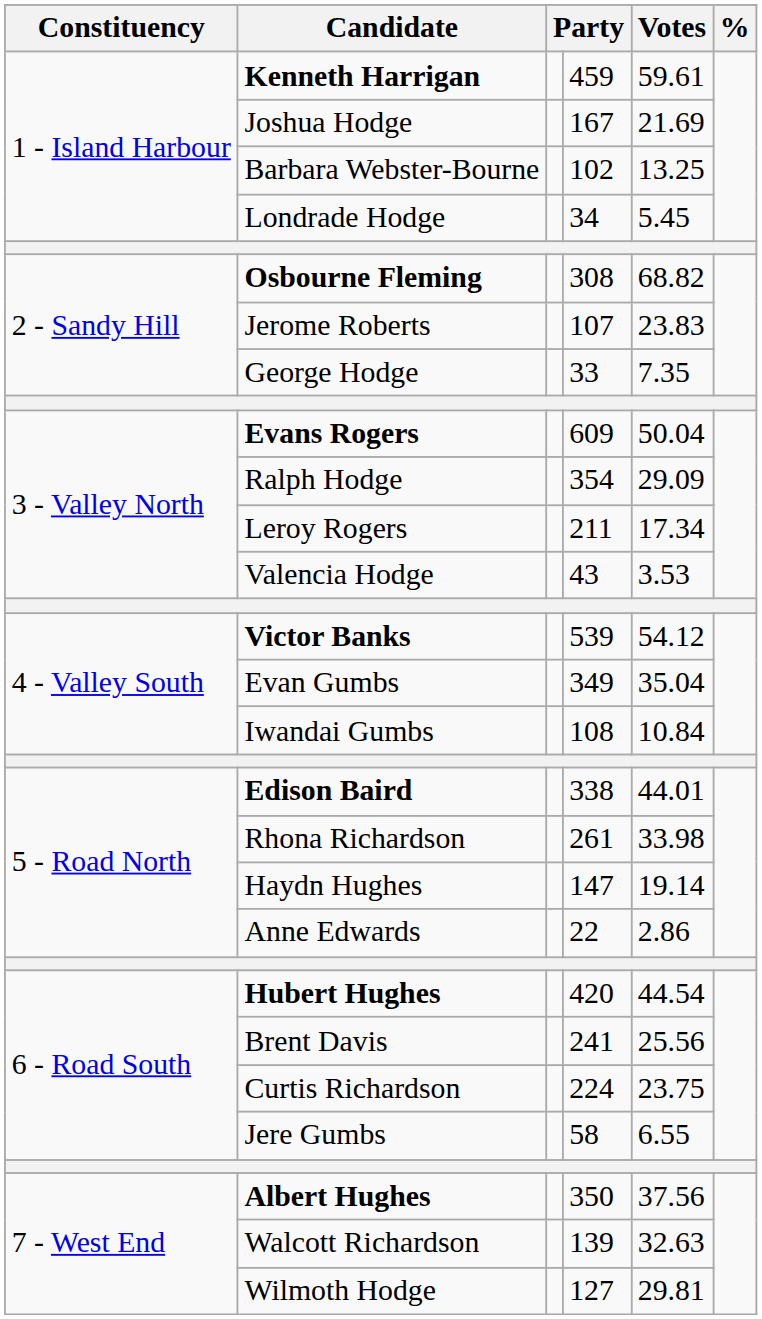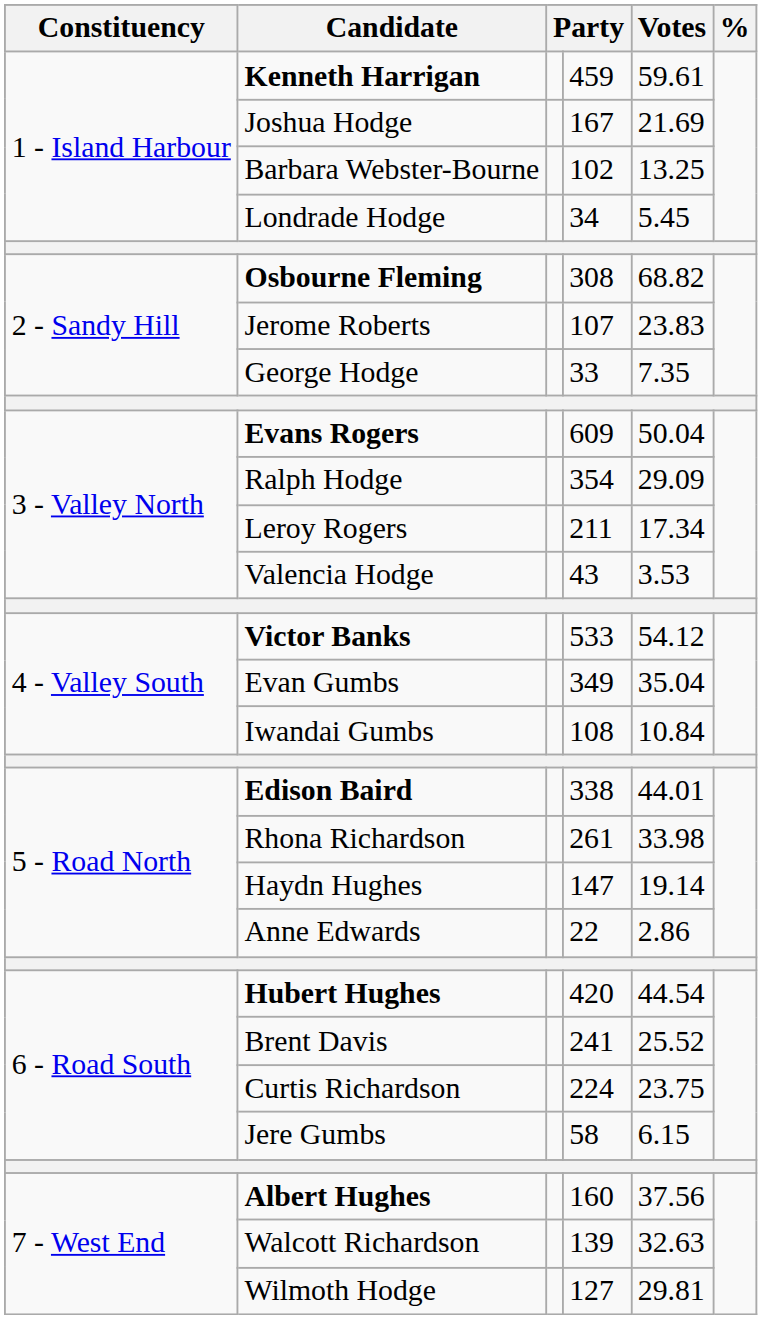Victor Banks | column 4: 539 -> 533
Brent Davis | Votes: 25.56 -> 25.52
Jere Gumbs | Votes: 6.55 -> 6.15
Albert Hughes | column 4: 350 -> 160
